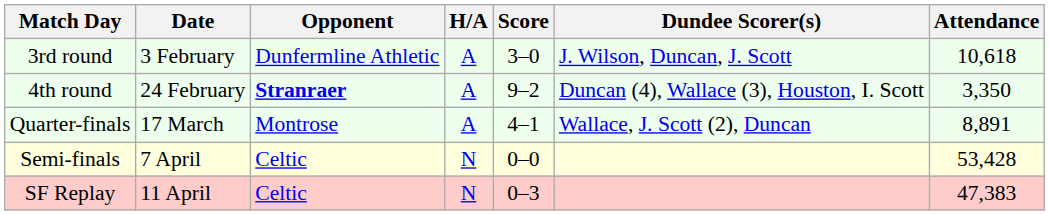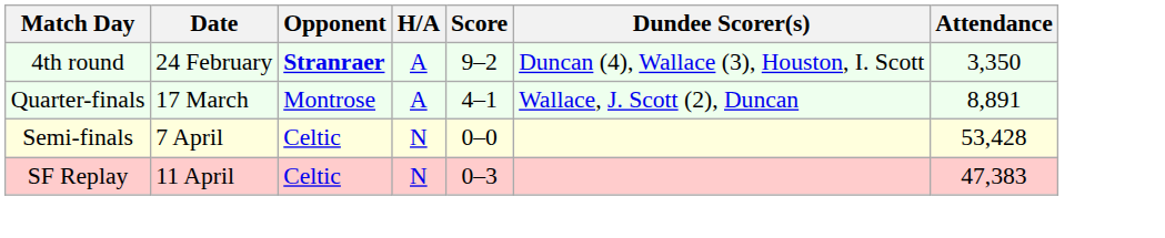- row: 3rd round | 3 February | Dunfermline Athletic | A | 3–0 | J. Wilson, Duncan, J. Scott | 10,618
